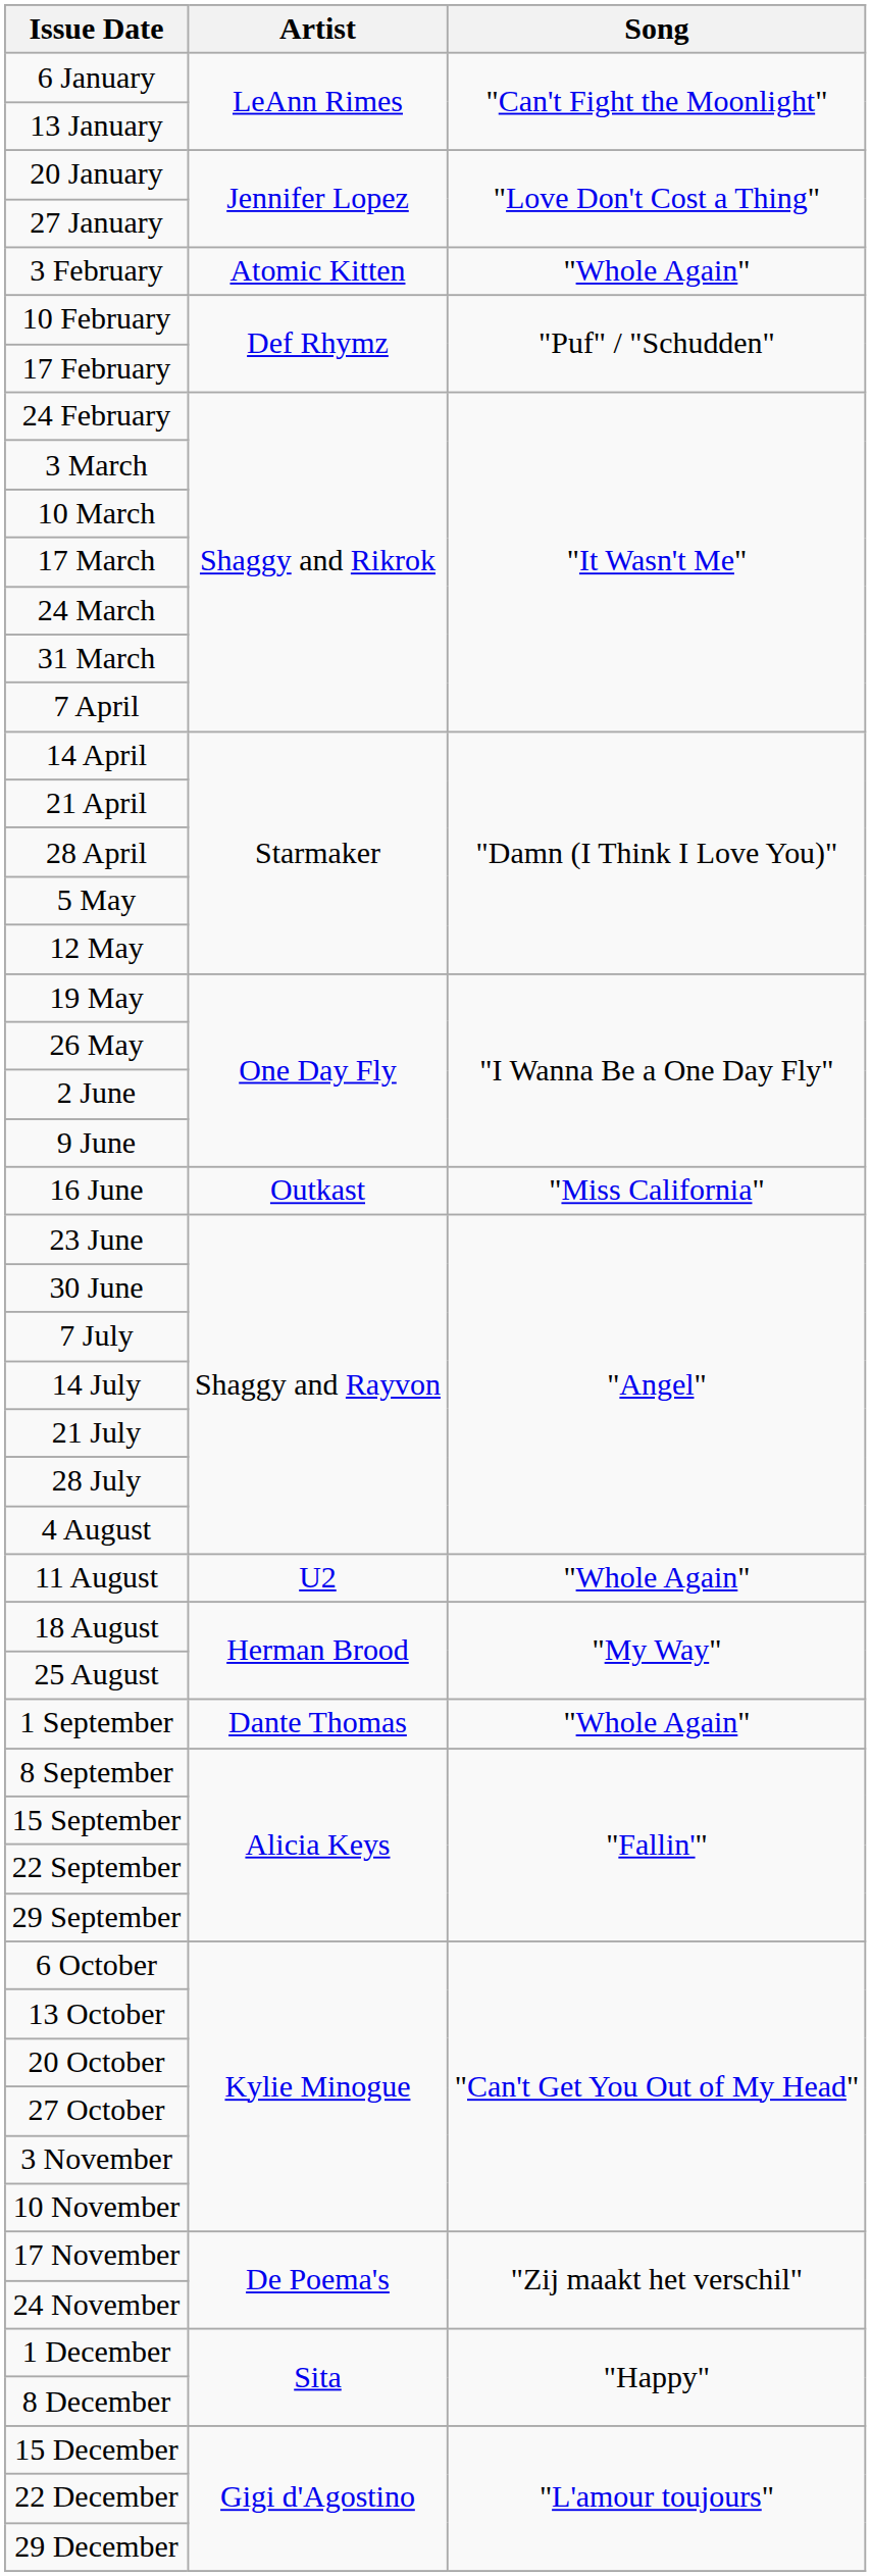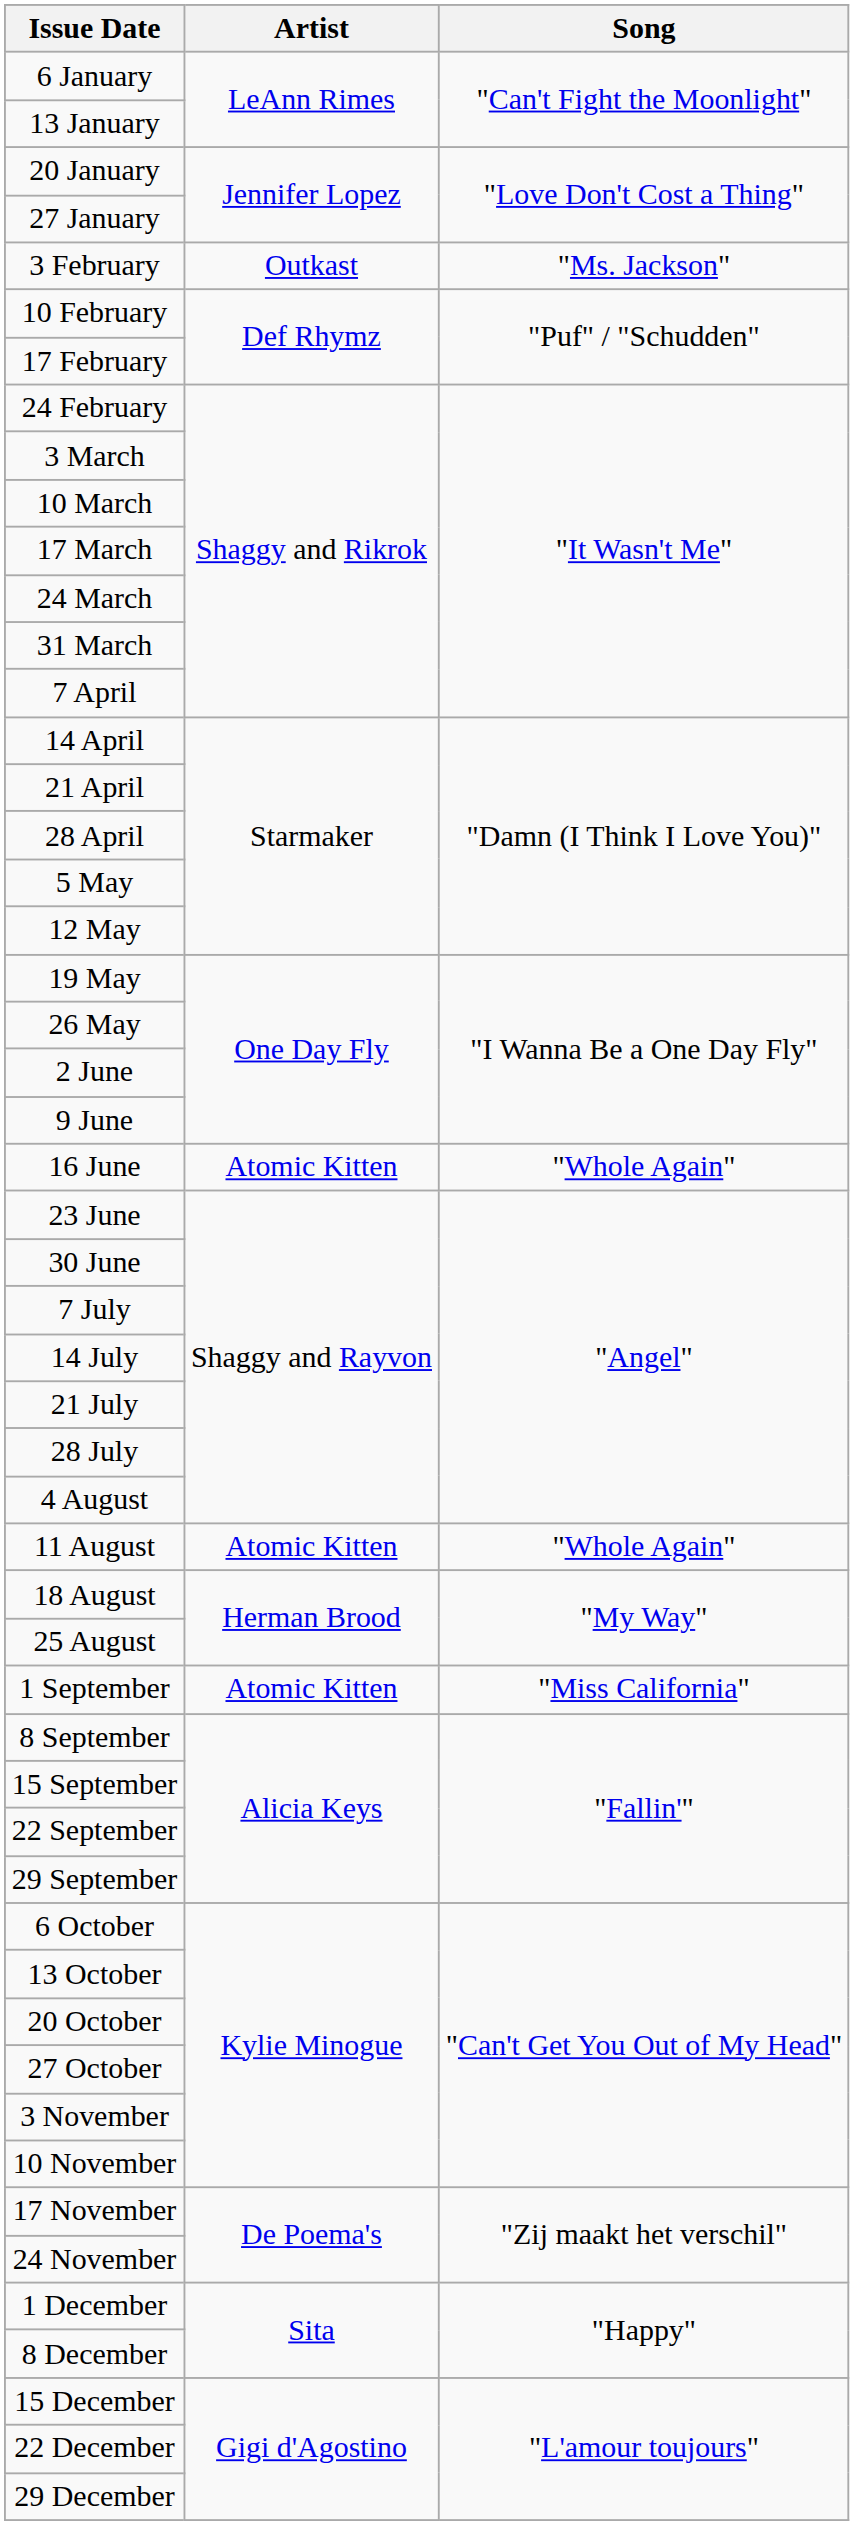3 February | Artist: Atomic Kitten -> Outkast
3 February | Song: "Whole Again" -> "Ms. Jackson"
16 June | Artist: Outkast -> Atomic Kitten
16 June | Song: "Miss California" -> "Whole Again"
11 August | Artist: U2 -> Atomic Kitten
1 September | Artist: Dante Thomas -> Atomic Kitten
1 September | Song: "Whole Again" -> "Miss California"
